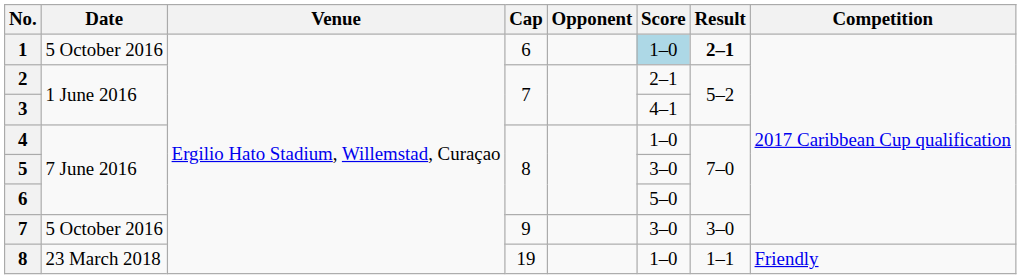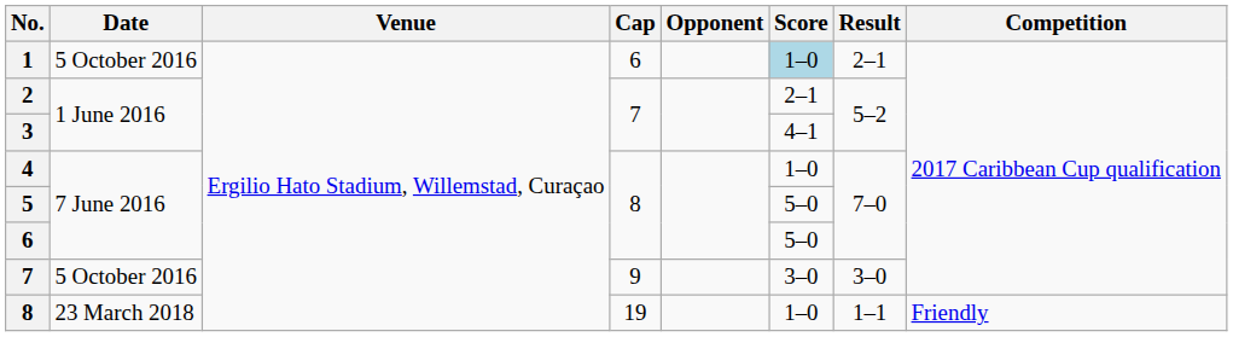1 | Result: bold -> normal
5 | Score: 3–0 -> 5–0
